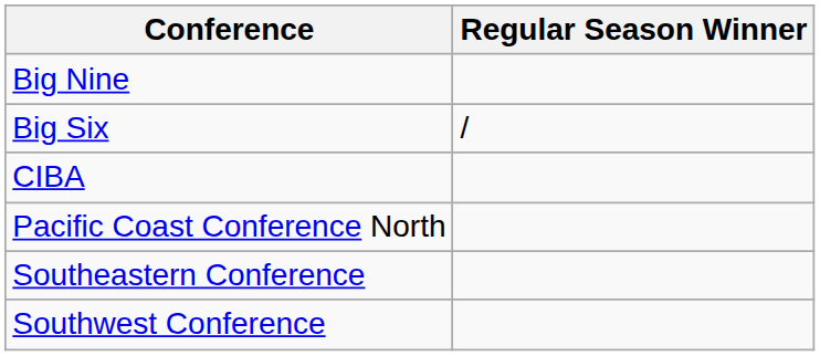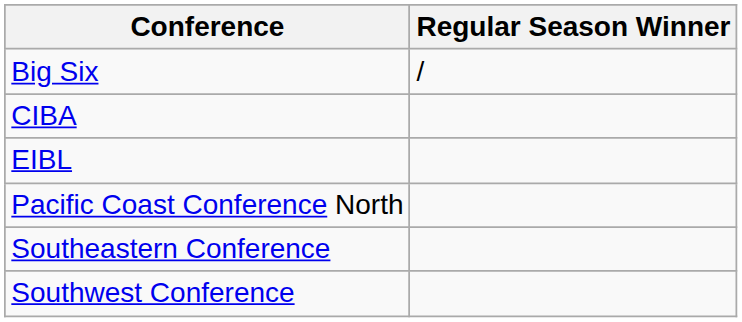- row: Big Nine
+ row: EIBL
